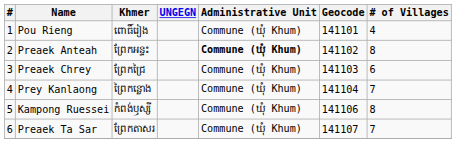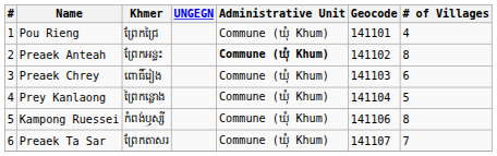Pou Rieng | Khmer: ពោធិ៍រៀង -> ព្រែកជ្រៃ
Preaek Chrey | Khmer: ព្រែកជ្រៃ -> ពោធិ៍រៀង
Prey Kanlaong | # of Villages: 7 -> 5
